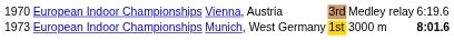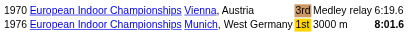European Indoor Championships / Munich, West Germany | column 1: 1973 -> 1976
